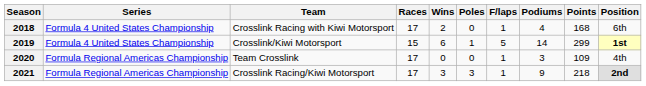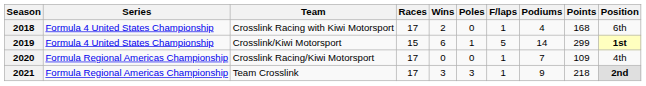2020 | Team: Team Crosslink -> Crosslink Racing/Kiwi Motorsport
2020 | Podiums: 3 -> 7
2021 | Team: Crosslink Racing/Kiwi Motorsport -> Team Crosslink
